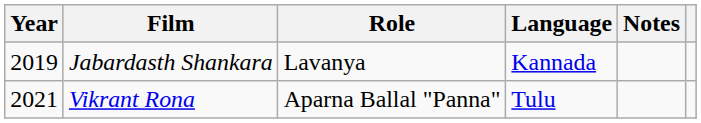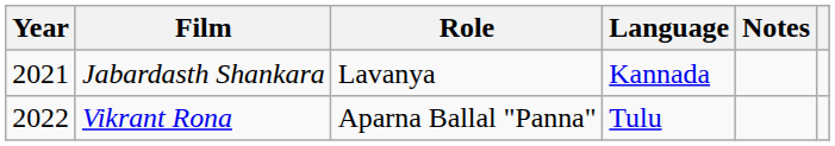Jabardasth Shankara | Year: 2019 -> 2021
Vikrant Rona | Year: 2021 -> 2022
